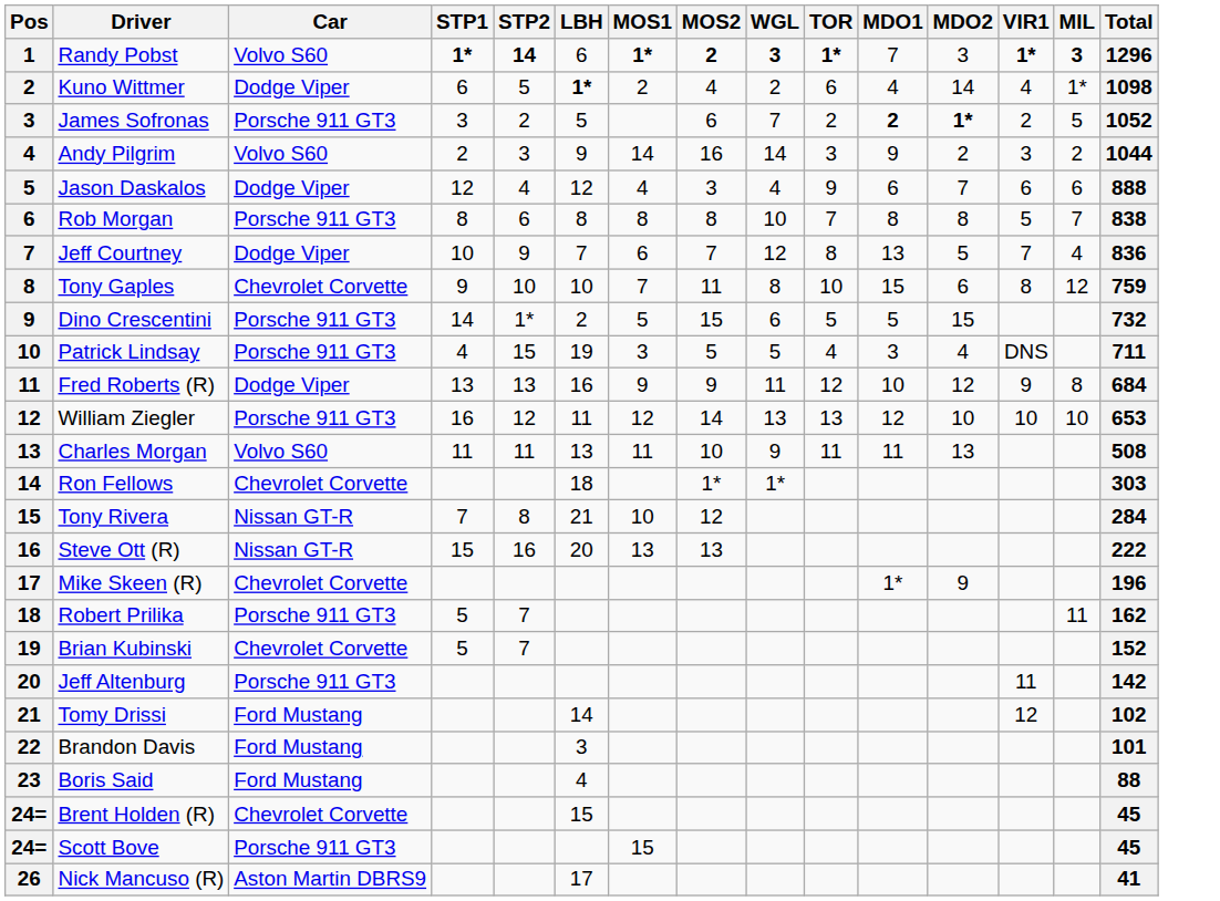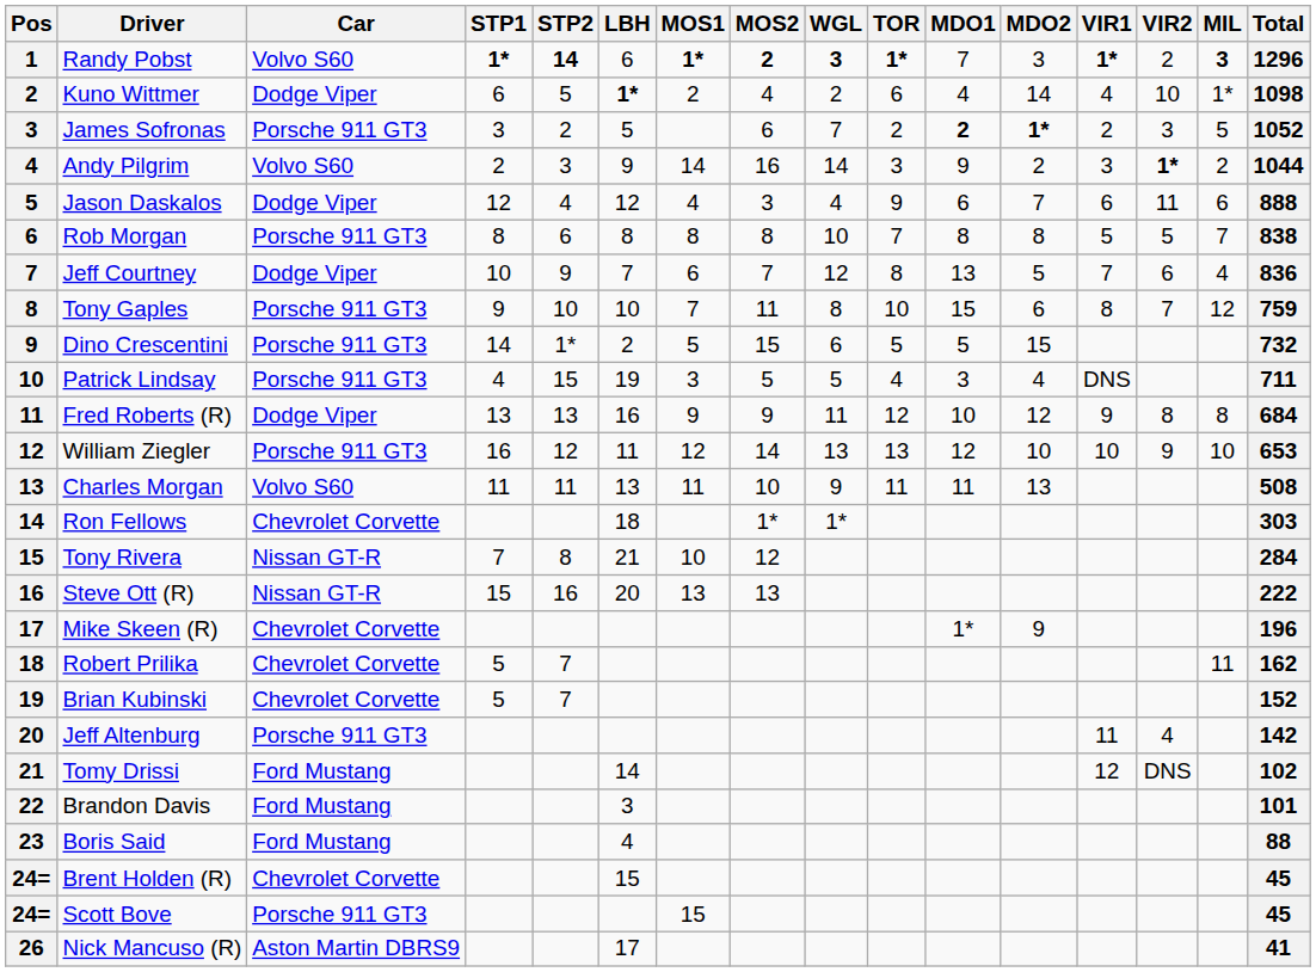+ column: VIR2 | 2 | 10 | 3 | 1* | 11 | 5 | 6 | 7 | 8 | 9 | 4 | DNS
Tony Gaples | Car: Chevrolet Corvette -> Porsche 911 GT3
Robert Prilika | Car: Porsche 911 GT3 -> Chevrolet Corvette
